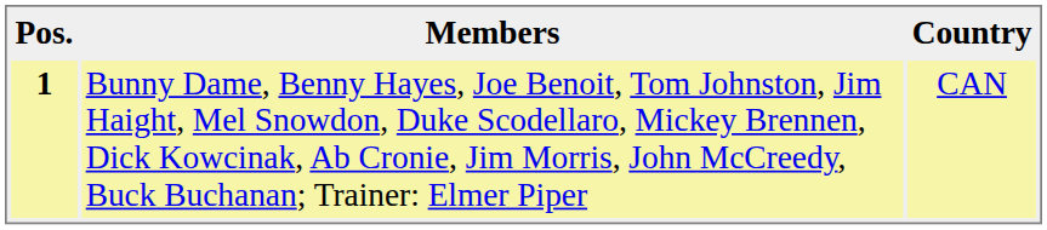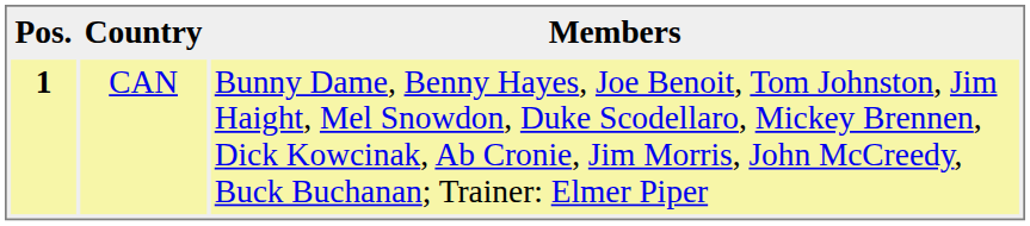columns swapped: Country <-> Members
